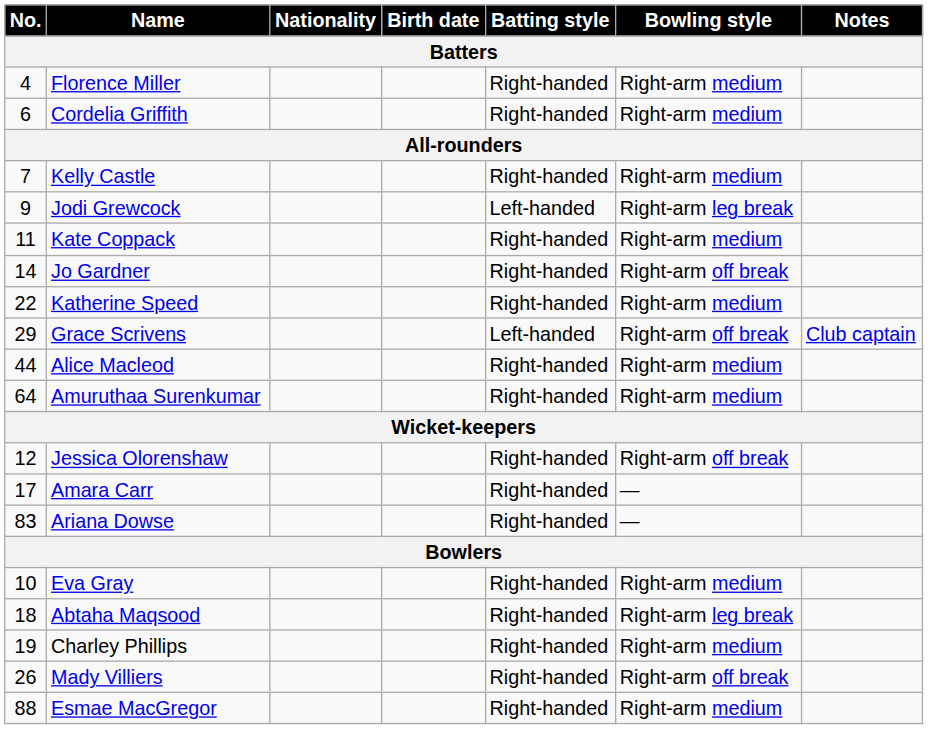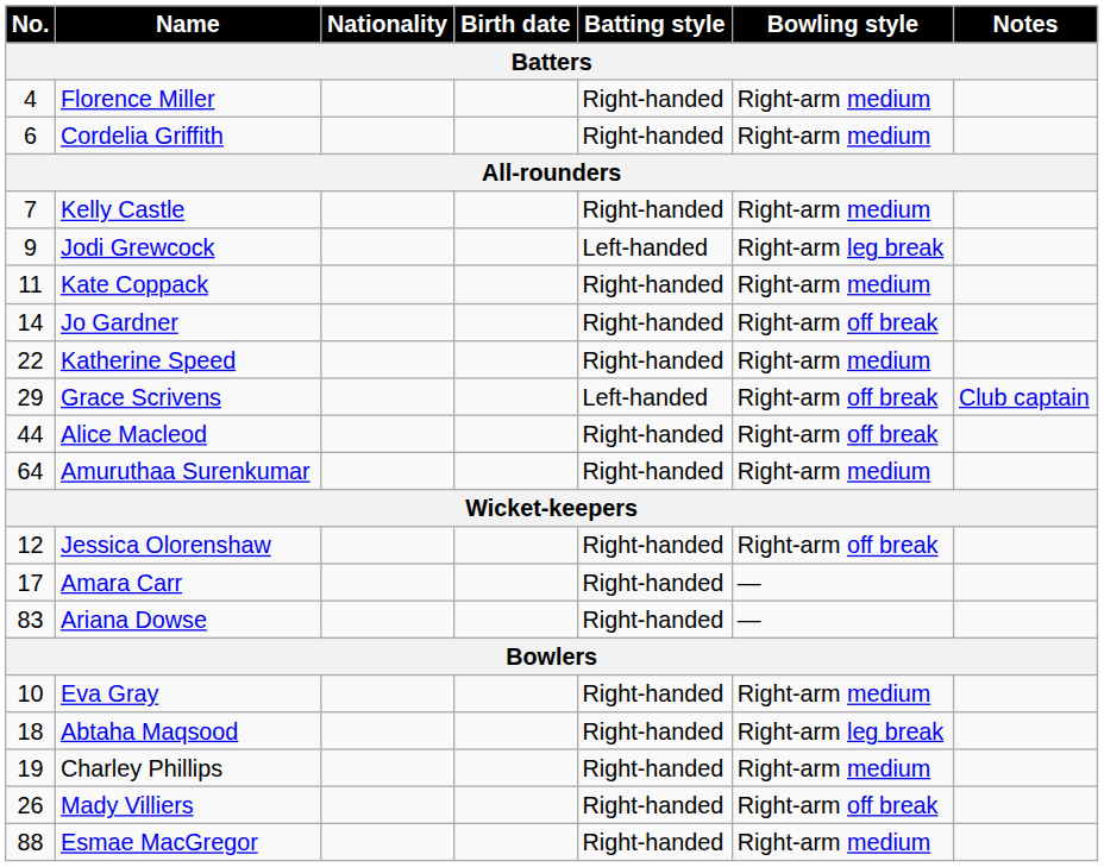Alice Macleod | Bowling style: Right-arm medium -> Right-arm off break
